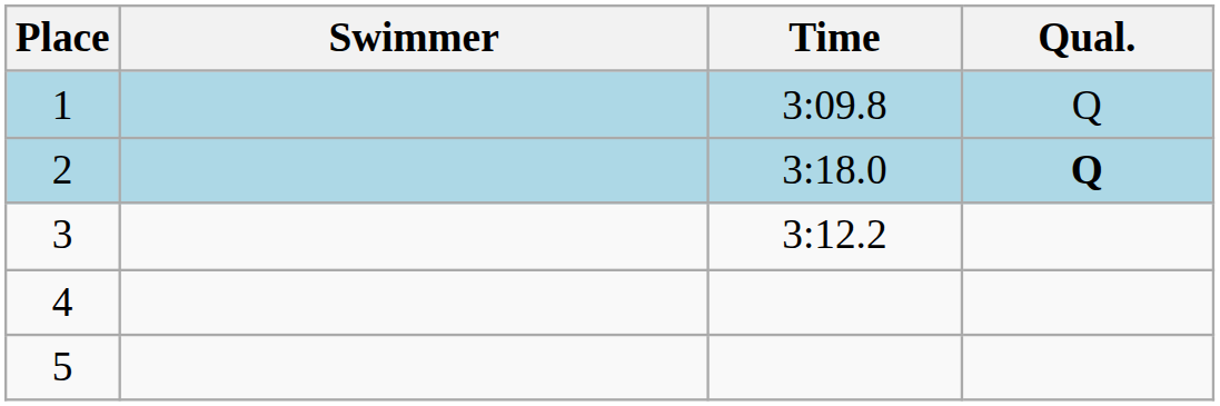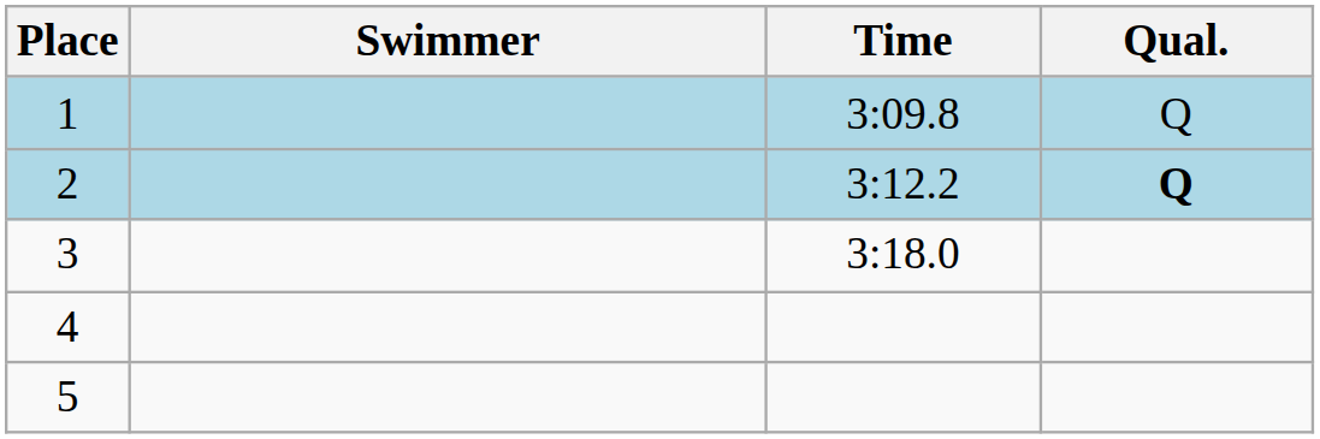2 | Time: 3:18.0 -> 3:12.2
3 | Time: 3:12.2 -> 3:18.0
